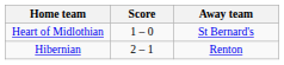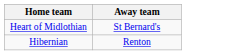- column: Score | 1 – 0 | 2 – 1
